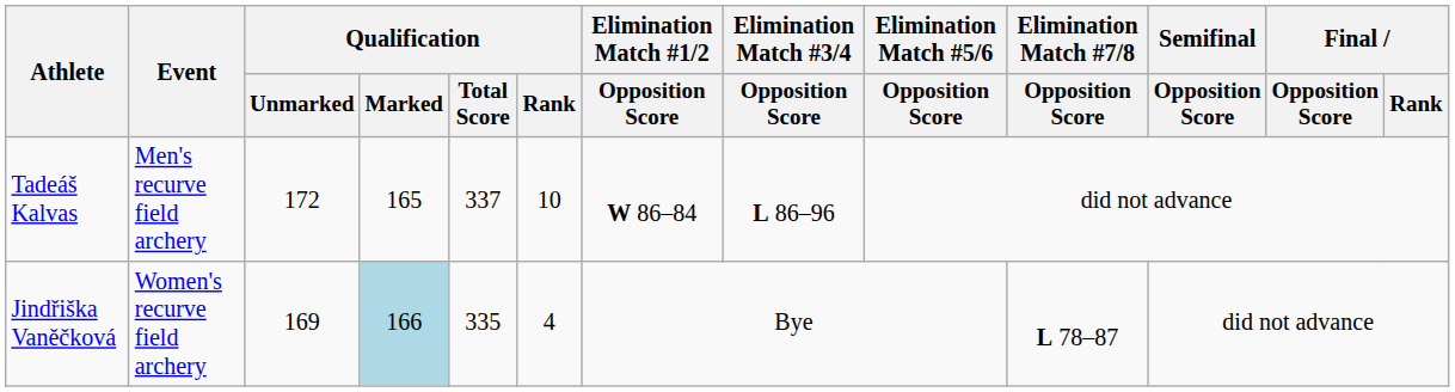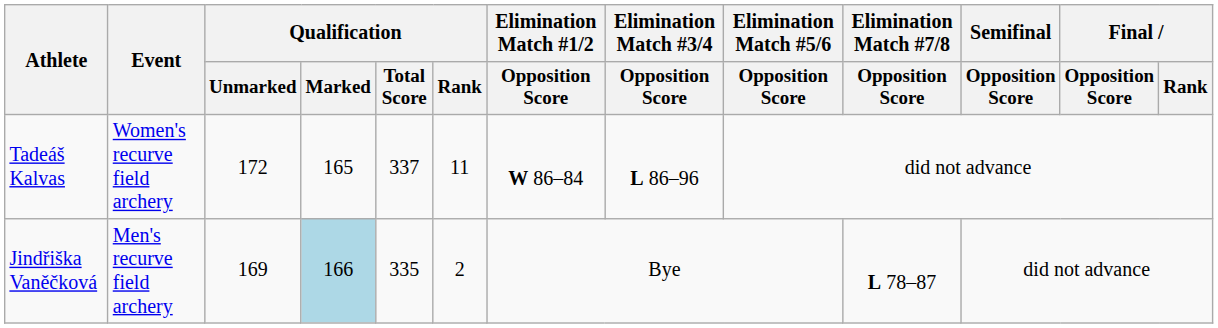Tadeáš Kalvas | Event: Men's recurve field archery -> Women's recurve field archery
Tadeáš Kalvas | Qualification / Rank: 10 -> 11
Jindřiška Vaněčková | Event: Women's recurve field archery -> Men's recurve field archery
Jindřiška Vaněčková | Qualification / Rank: 4 -> 2
